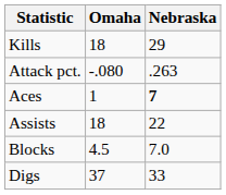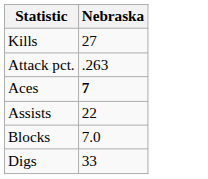- column: Omaha | 18 | -.080 | 1 | 18 | 4.5 | 37
Kills | Nebraska: 29 -> 27
